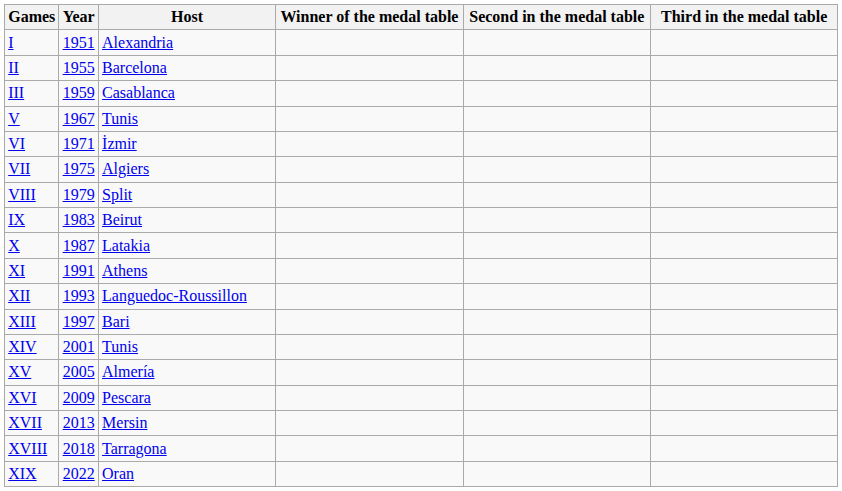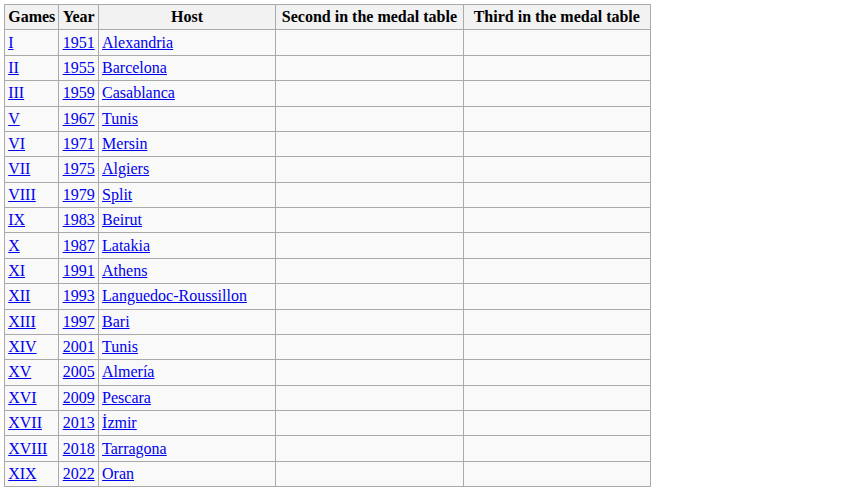- column: Winner of the medal table
VI | Host: İzmir -> Mersin
XVII | Host: Mersin -> İzmir
